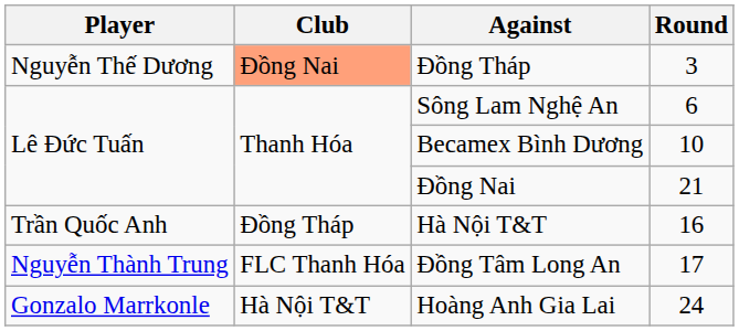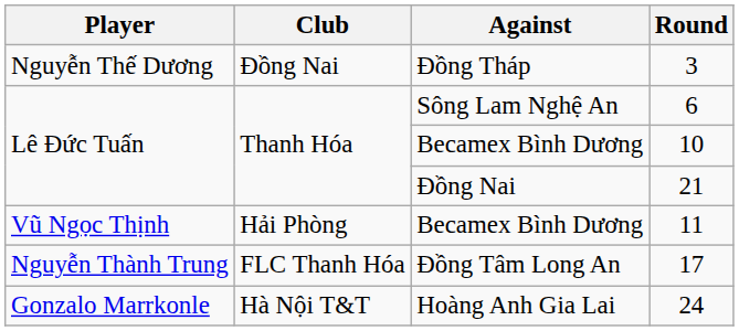3 | Club: lightsalmon background -> no background
+ row: Vũ Ngọc Thịnh | Hải Phòng | Becamex Bình Dương | 11
- row: Trần Quốc Anh | Đồng Tháp | Hà Nội T&T | 16
